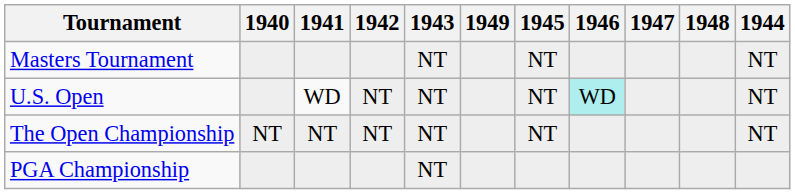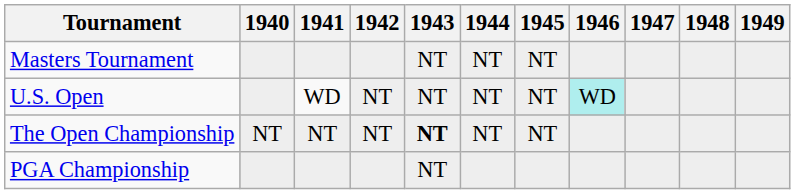columns swapped: 1944 <-> 1949
The Open Championship | 1943: normal -> bold
